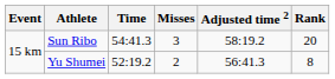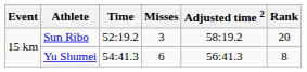Sun Ribo | Time: 54:41.3 -> 52:19.2
Yu Shumei | Time: 52:19.2 -> 54:41.3
Yu Shumei | Misses: 2 -> 6
